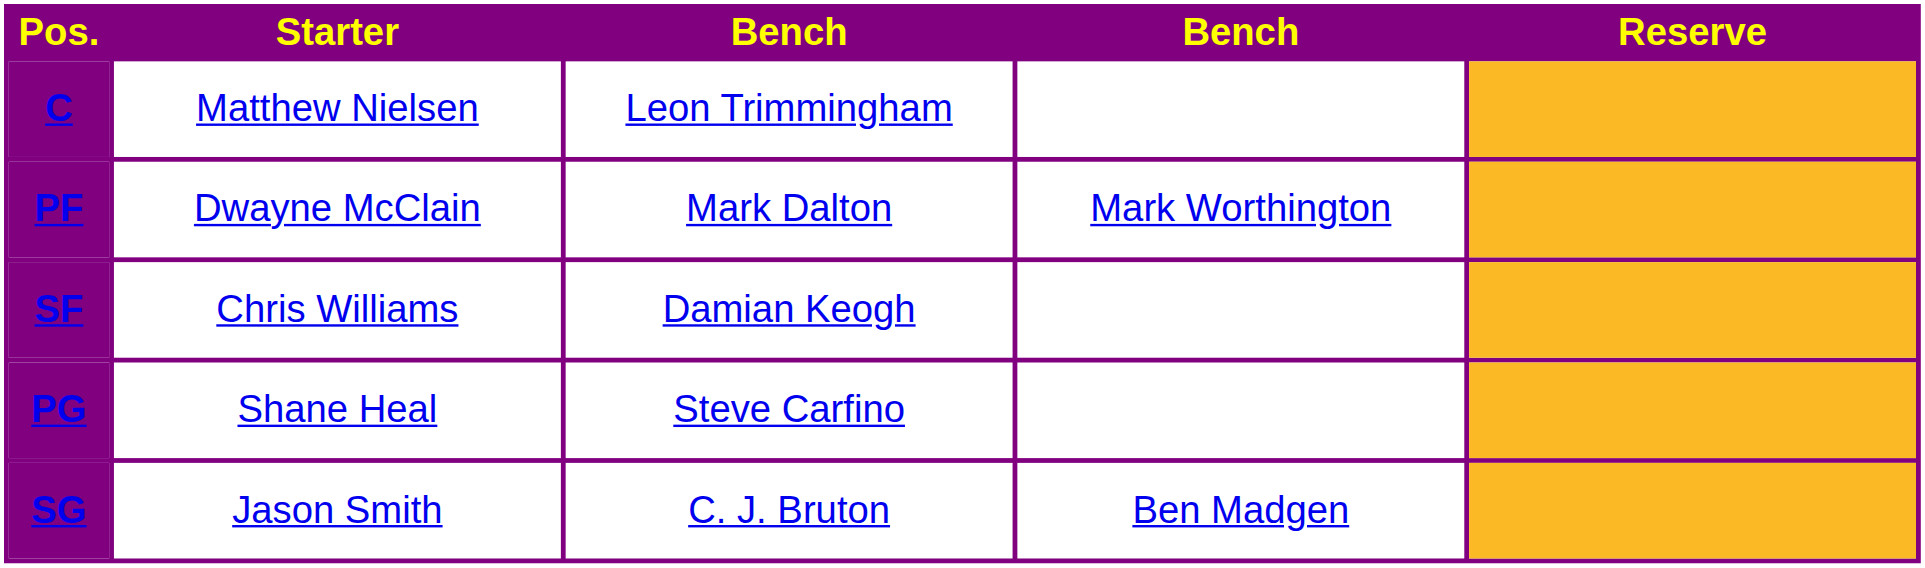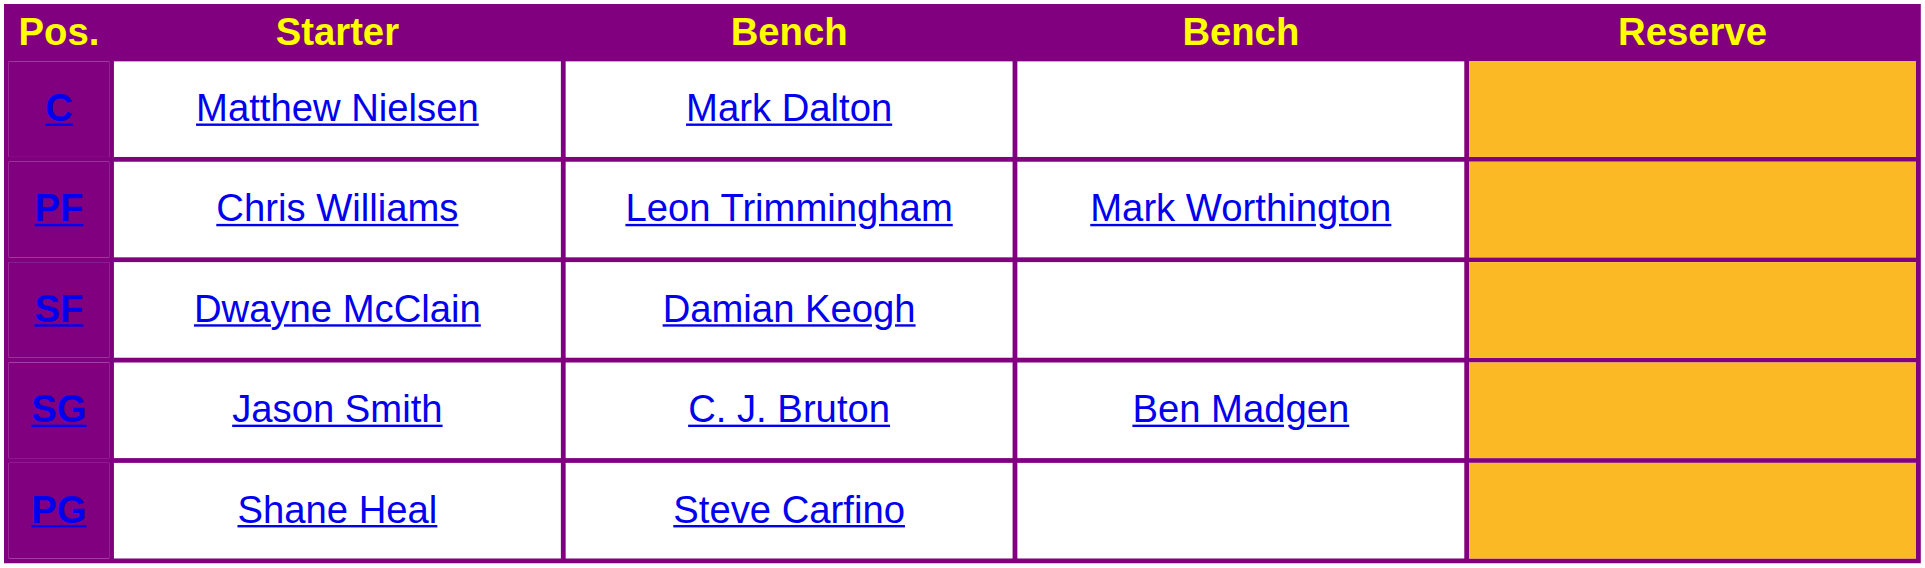C | column 3: Leon Trimmingham -> Mark Dalton
PF | Starter: Dwayne McClain -> Chris Williams
PF | column 3: Mark Dalton -> Leon Trimmingham
SF | Starter: Chris Williams -> Dwayne McClain
rows swapped: SG <-> PG
